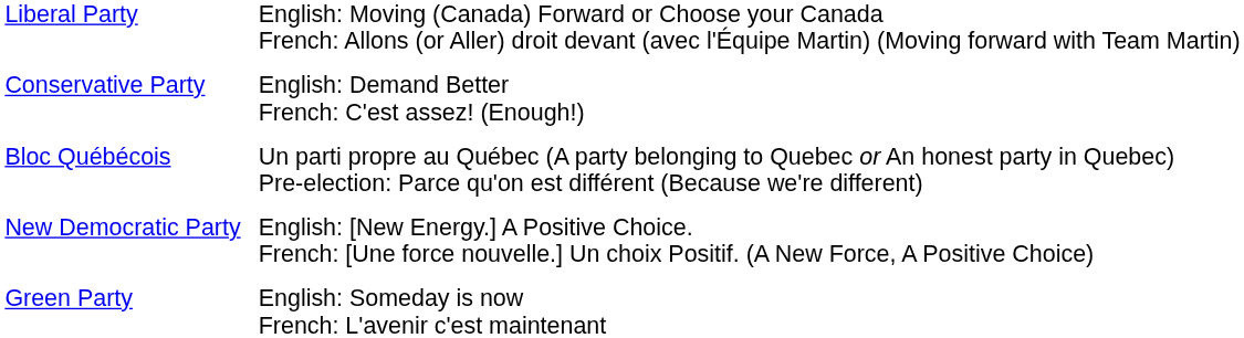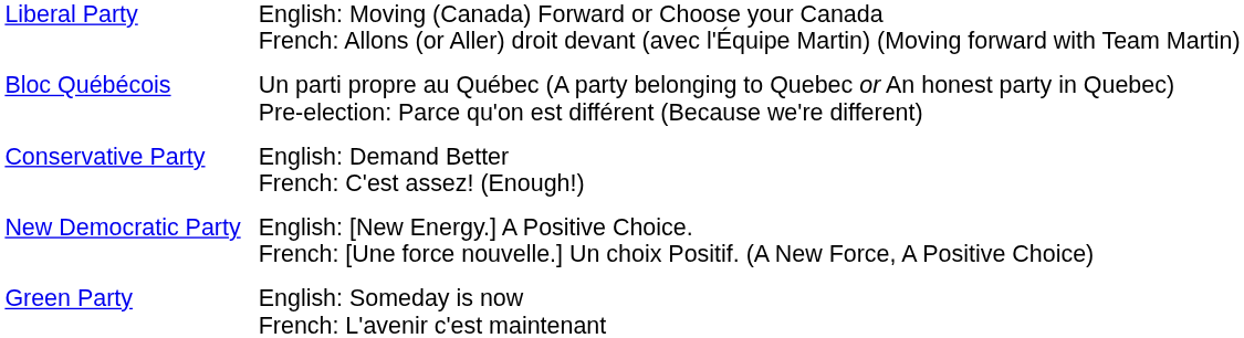rows swapped: Conservative Party <-> Bloc Québécois
